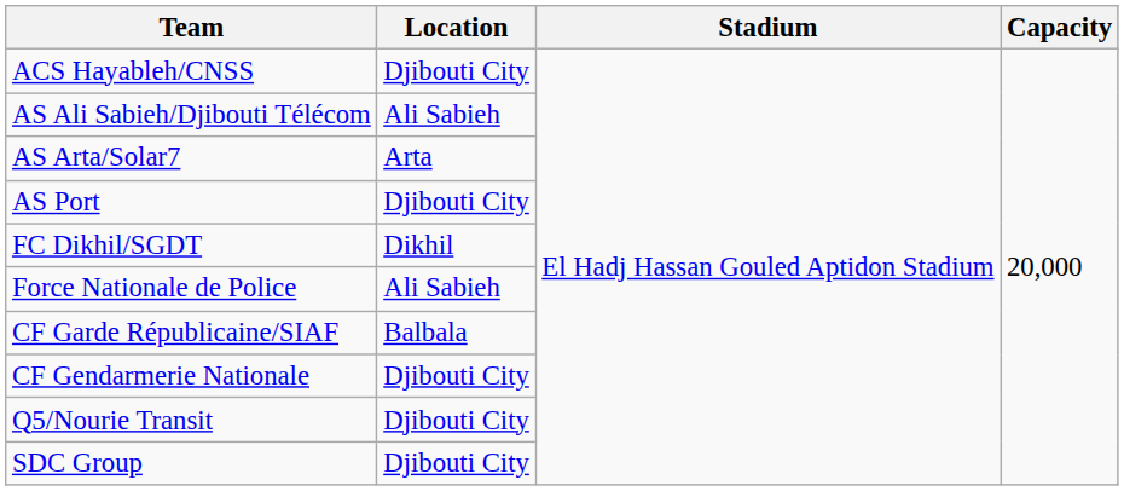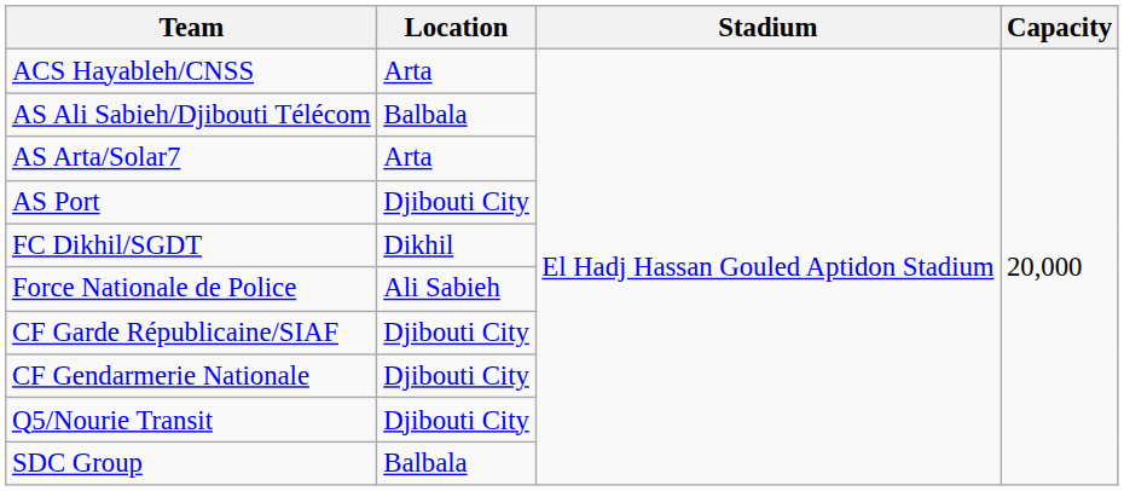ACS Hayableh/CNSS | Location: Djibouti City -> Arta
AS Ali Sabieh/Djibouti Télécom | Location: Ali Sabieh -> Balbala
CF Garde Républicaine/SIAF | Location: Balbala -> Djibouti City
SDC Group | Location: Djibouti City -> Balbala
